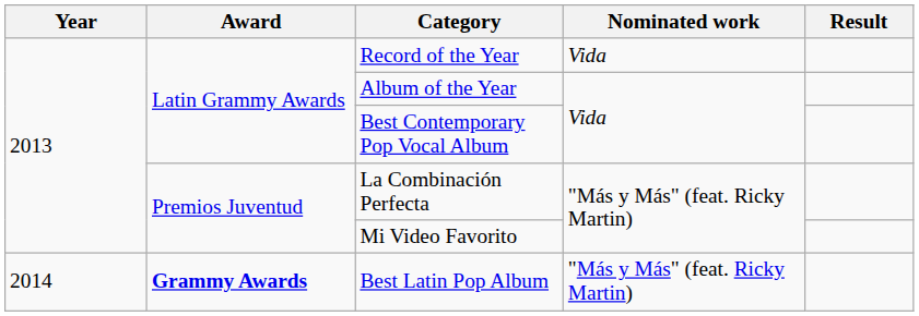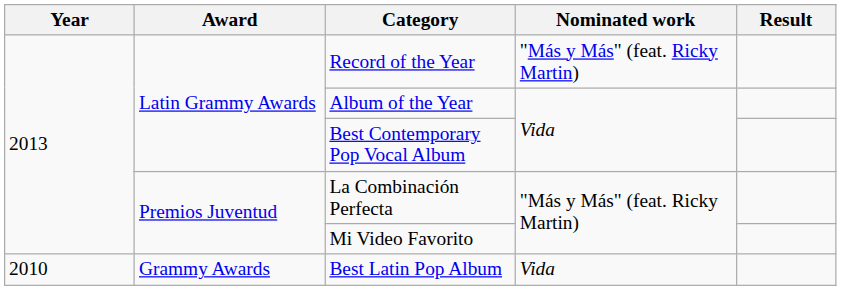Record of the Year | Nominated work: Vida -> "Más y Más" (feat. Ricky Martin)
Best Latin Pop Album | Year: 2014 -> 2010
Best Latin Pop Album | Award: bold -> normal
Best Latin Pop Album | Nominated work: "Más y Más" (feat. Ricky Martin) -> Vida
